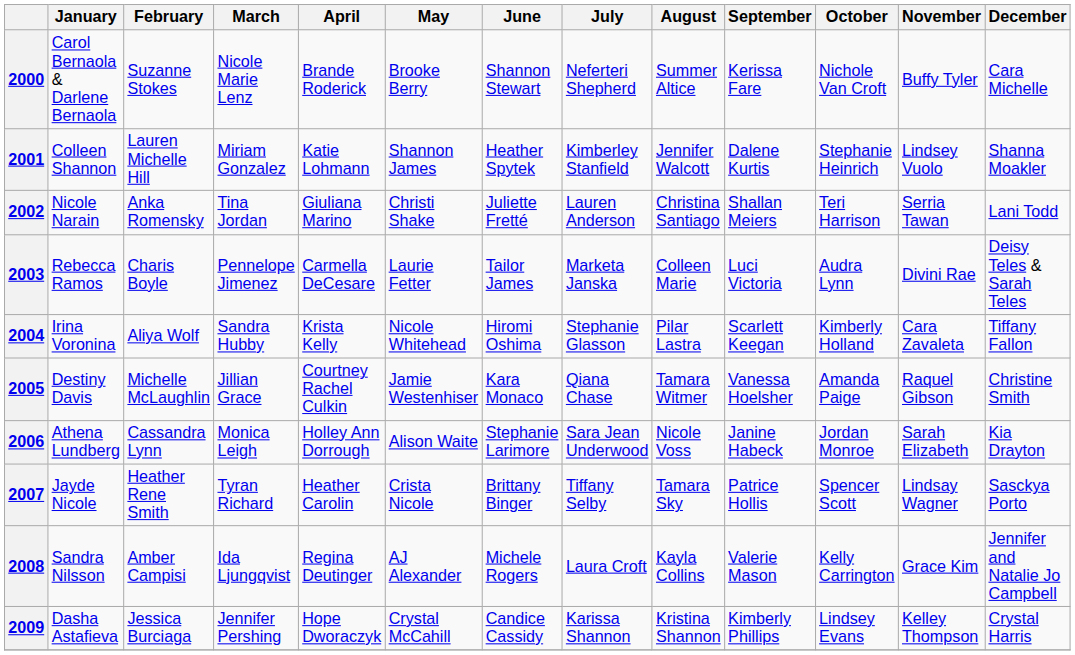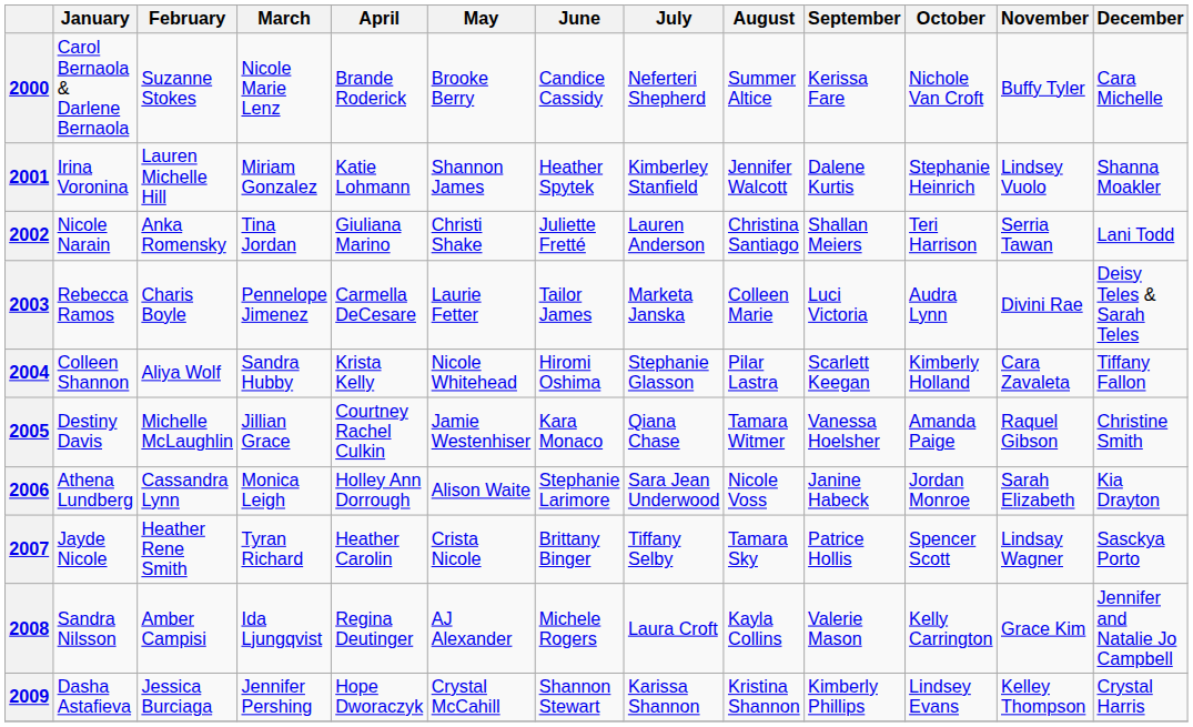2000 | June: Shannon Stewart -> Candice Cassidy
2001 | January: Colleen Shannon -> Irina Voronina
2004 | January: Irina Voronina -> Colleen Shannon
2009 | June: Candice Cassidy -> Shannon Stewart
